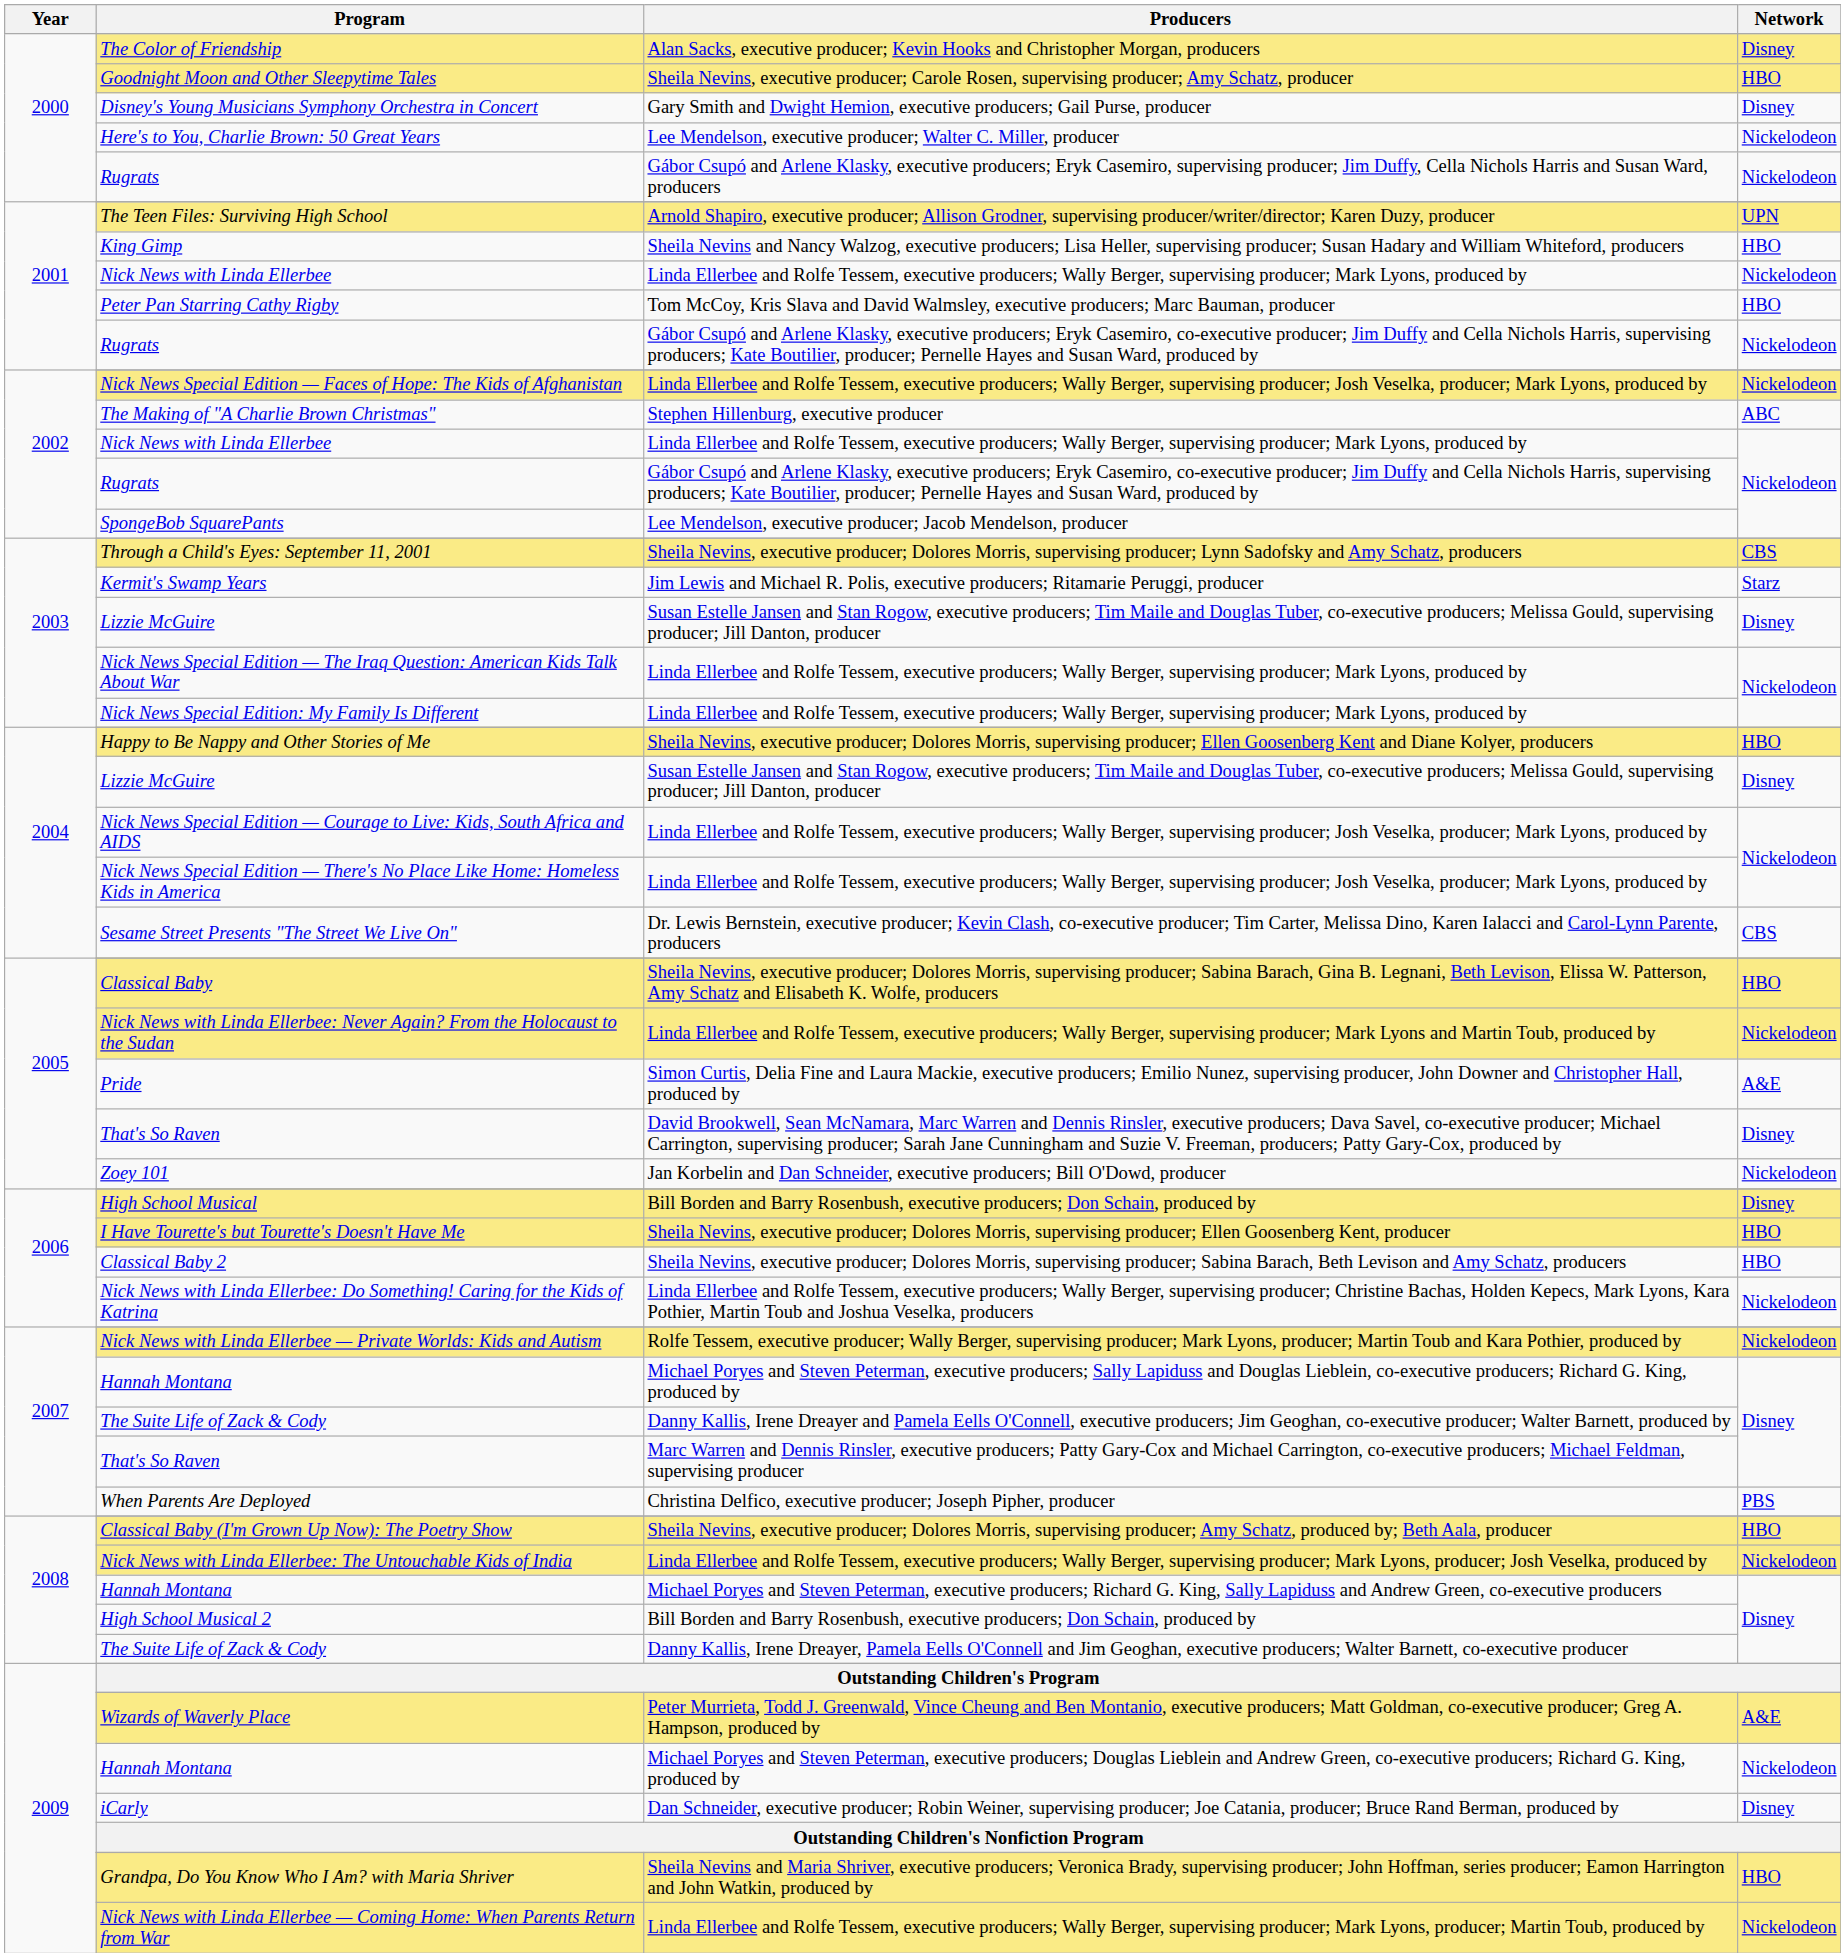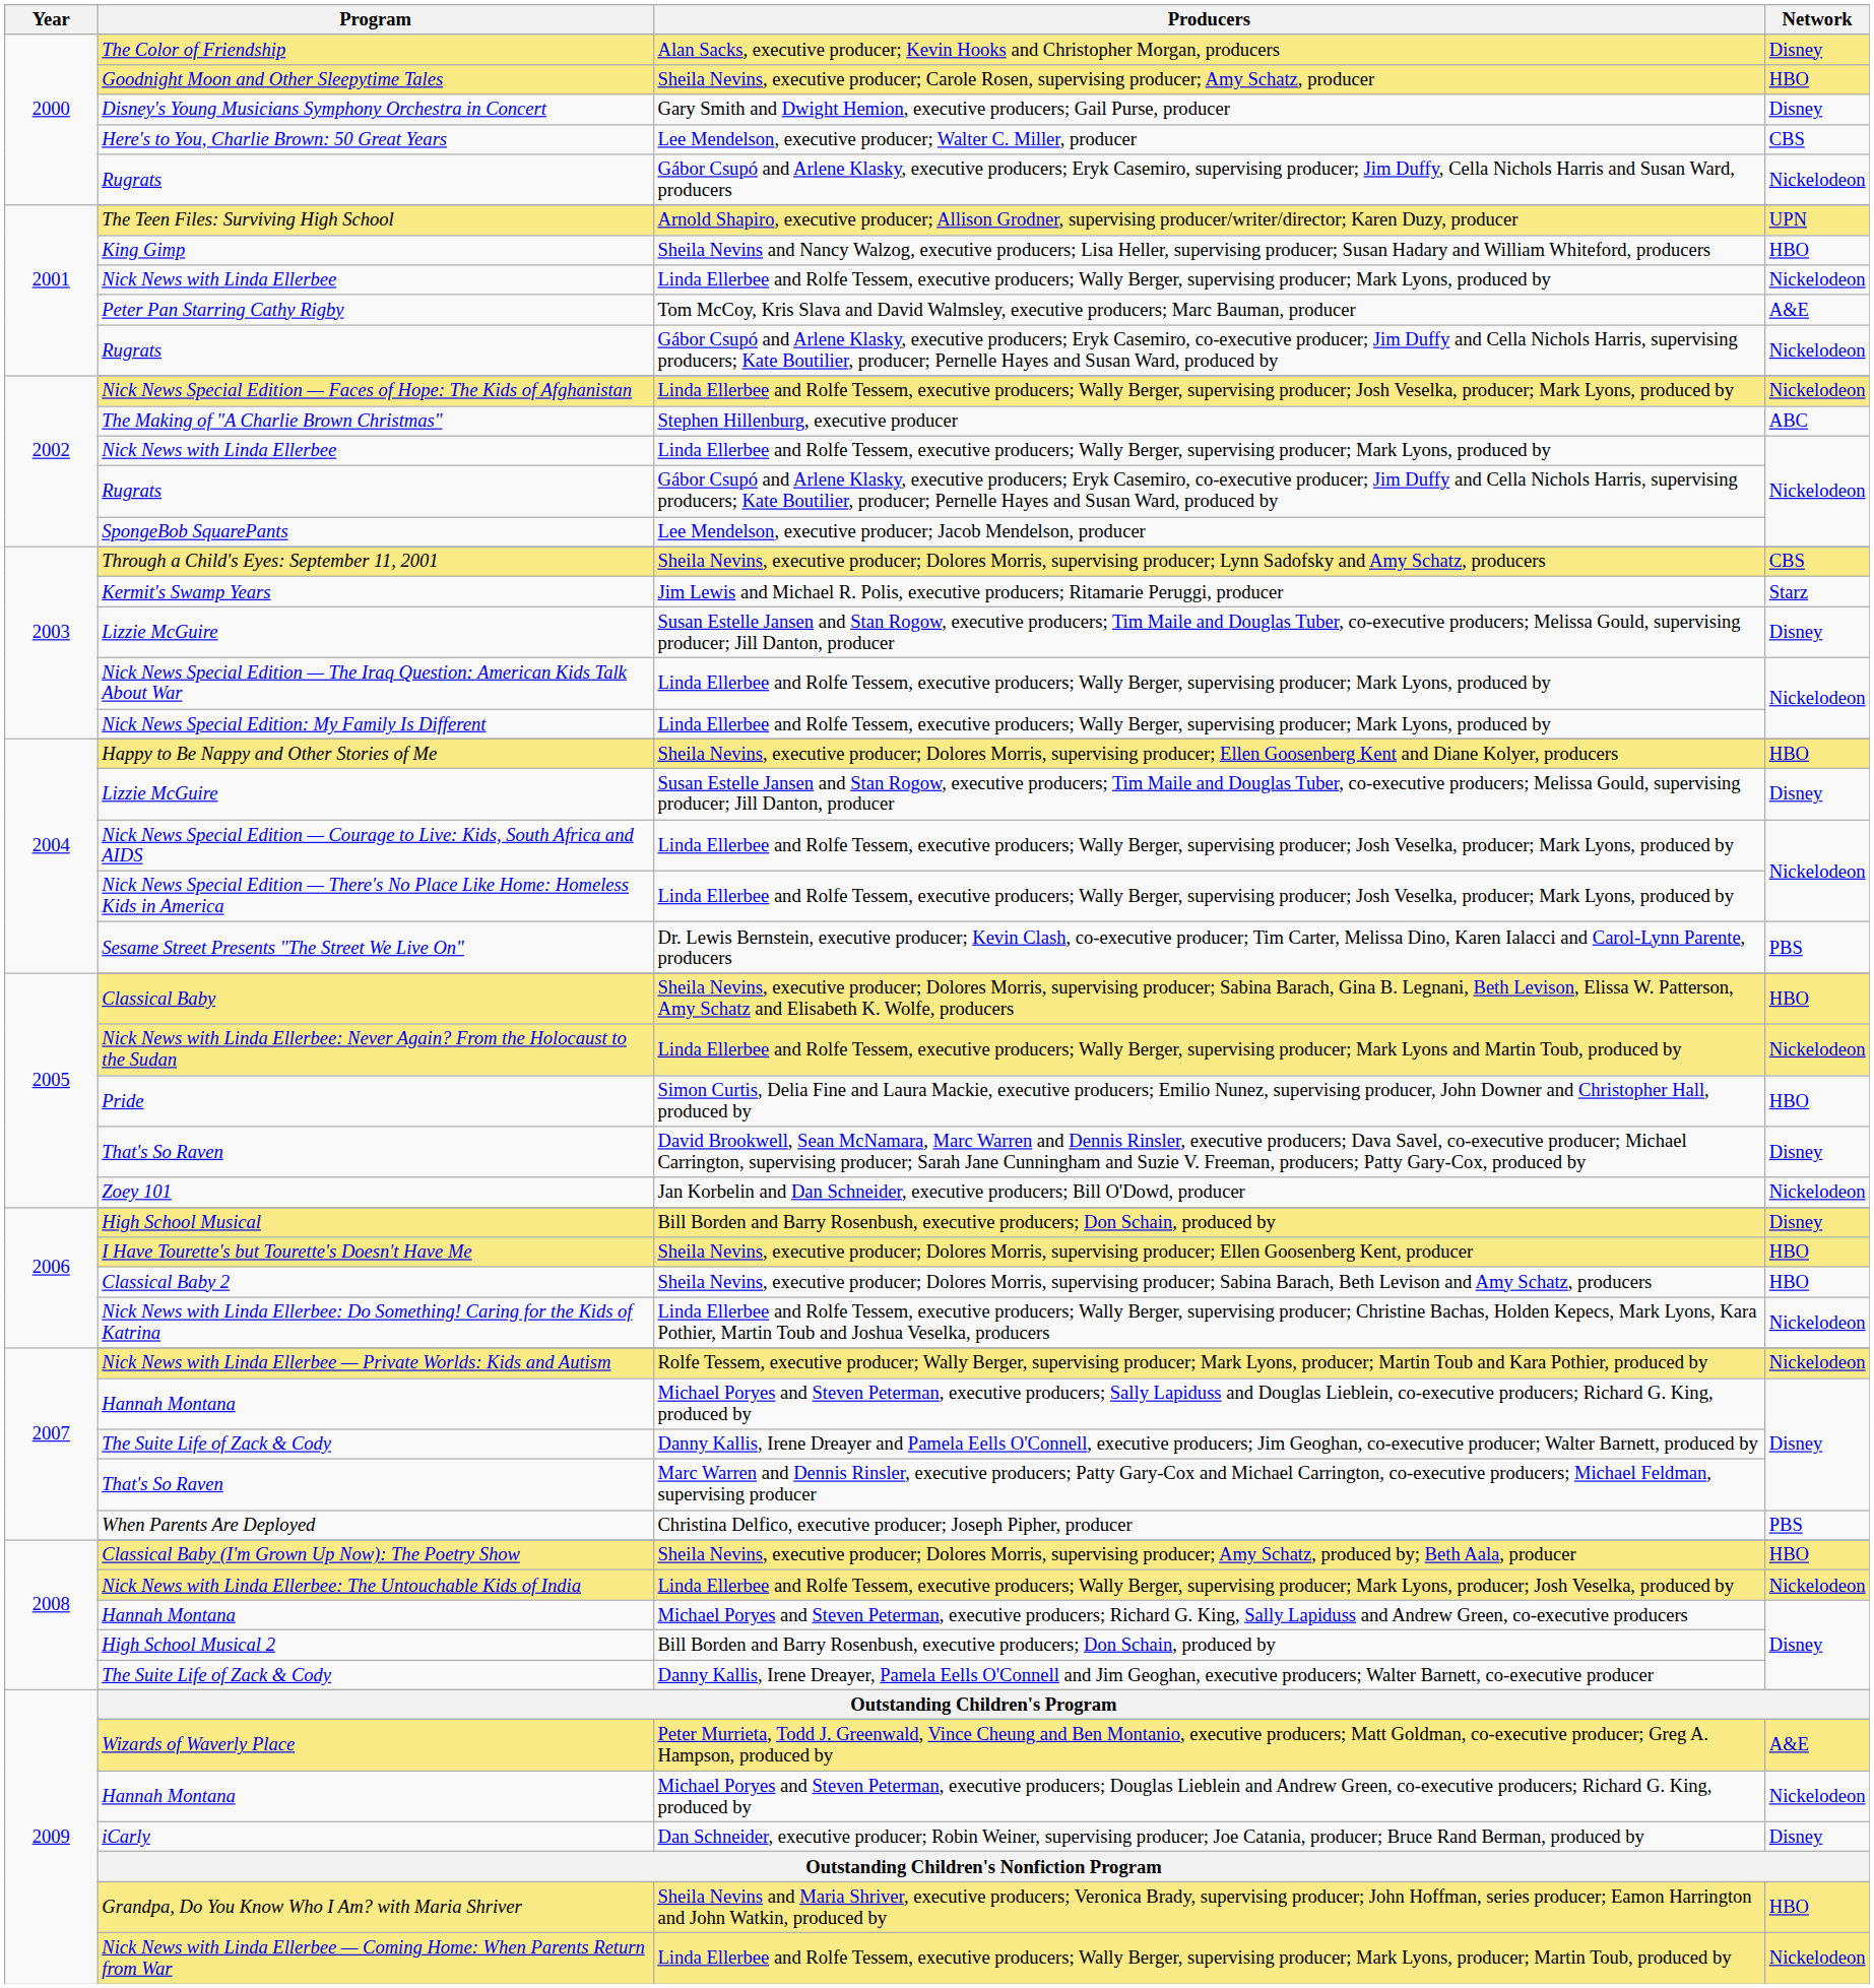Here's to You, Charlie Brown: 50 Great Years | Network: Nickelodeon -> CBS
Peter Pan Starring Cathy Rigby | Network: HBO -> A&E
Sesame Street Presents "The Street We Live On" | Network: CBS -> PBS
Pride | Network: A&E -> HBO
